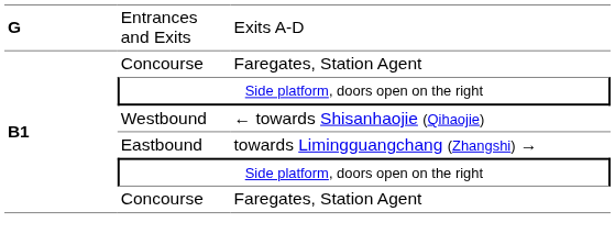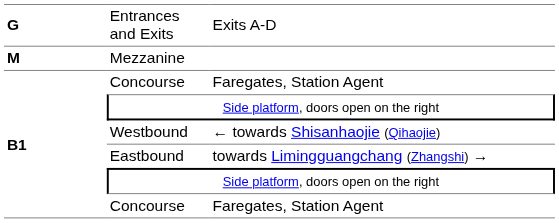+ row: M | Mezzanine
